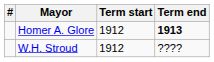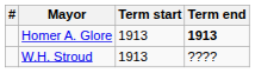Homer A. Glore | Term start: 1912 -> 1913
W.H. Stroud | Term start: 1912 -> 1913
